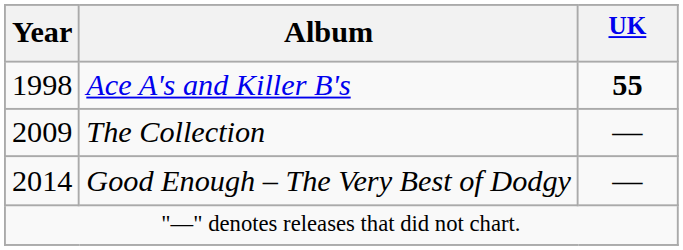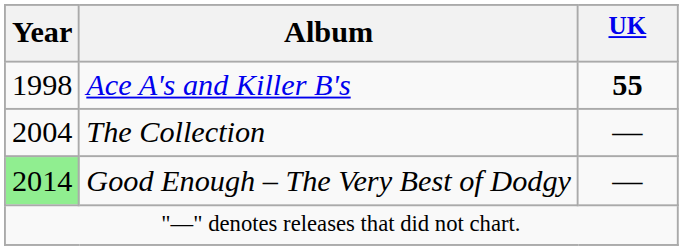The Collection | Year: 2009 -> 2004
Good Enough – The Very Best of Dodgy | Year: no background -> lightgreen background
